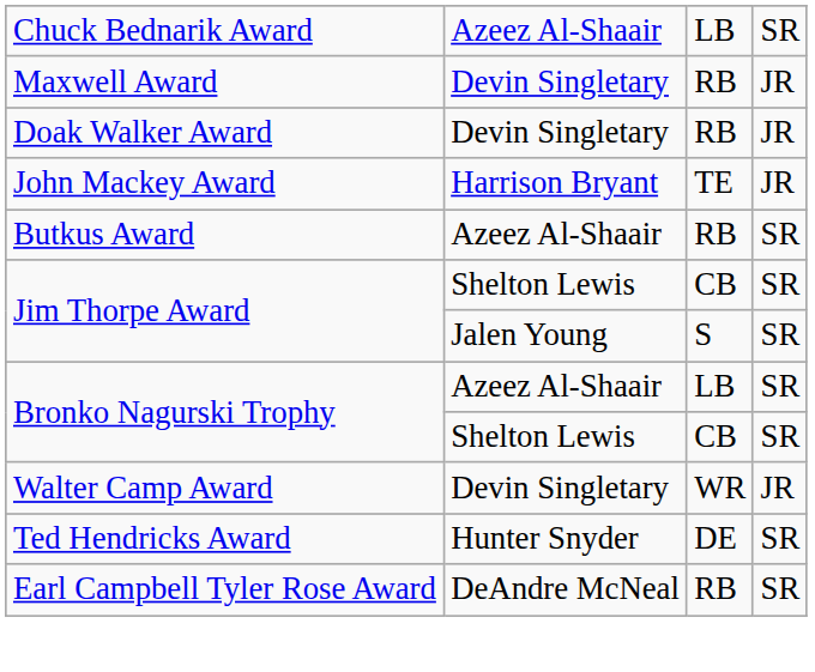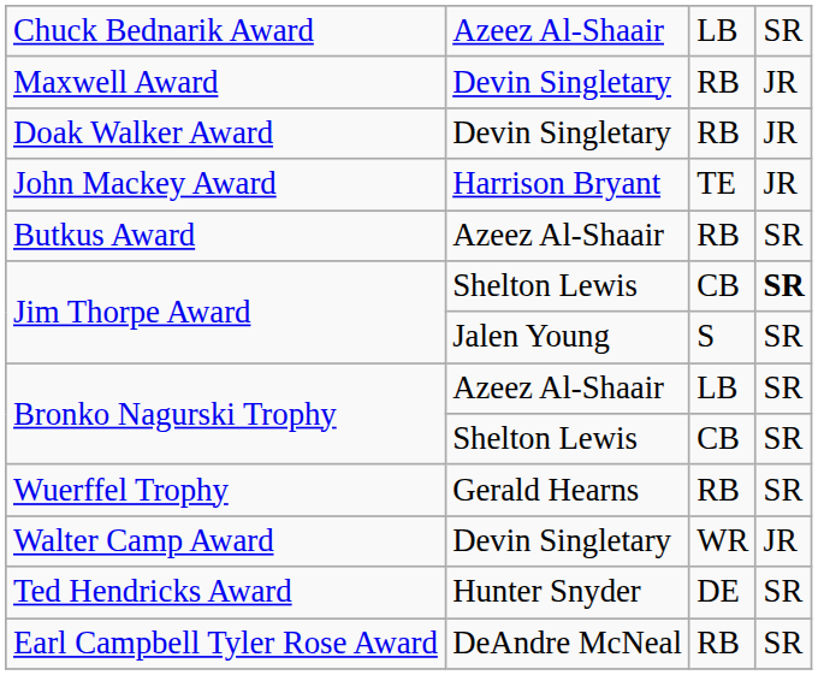Jim Thorpe Award / Shelton Lewis | column 4: normal -> bold
+ row: Wuerffel Trophy | Gerald Hearns | RB | SR
